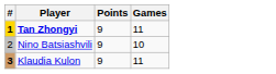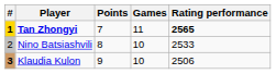+ column: Rating performance | 2565 | 2533 | 2506
Tan Zhongyi | Points: 9 -> 7
Nino Batsiashvili | Points: 9 -> 8
Klaudia Kulon | Games: 11 -> 10
